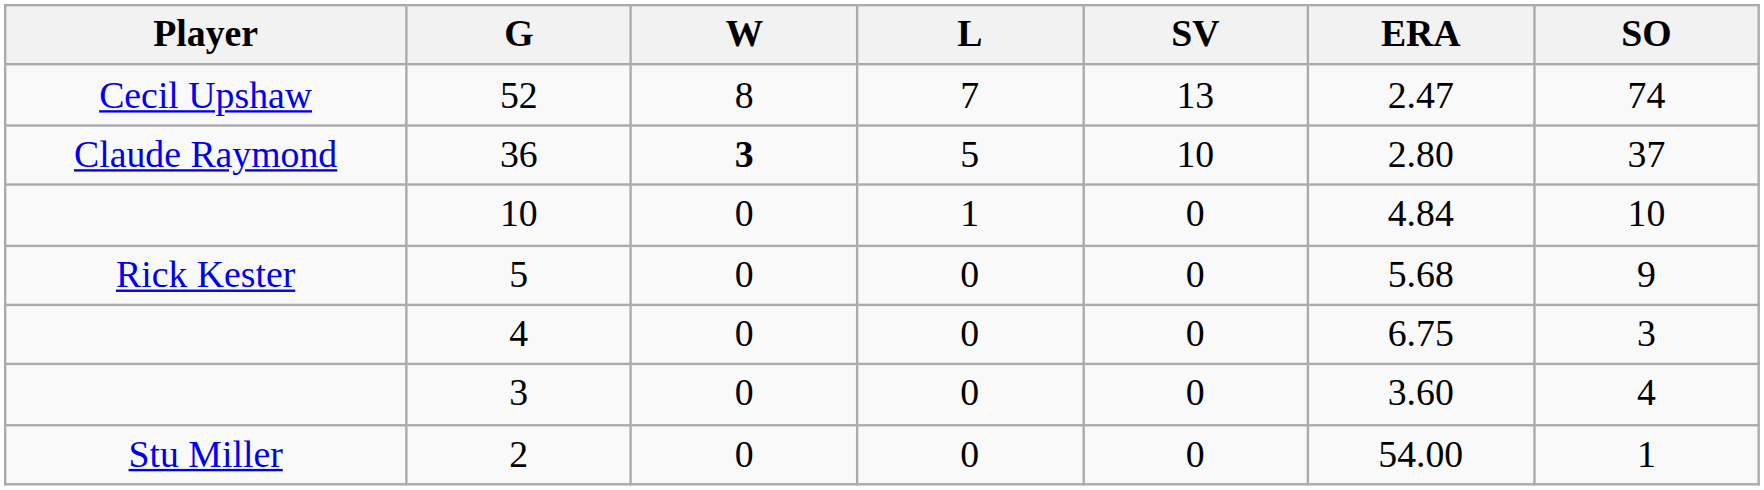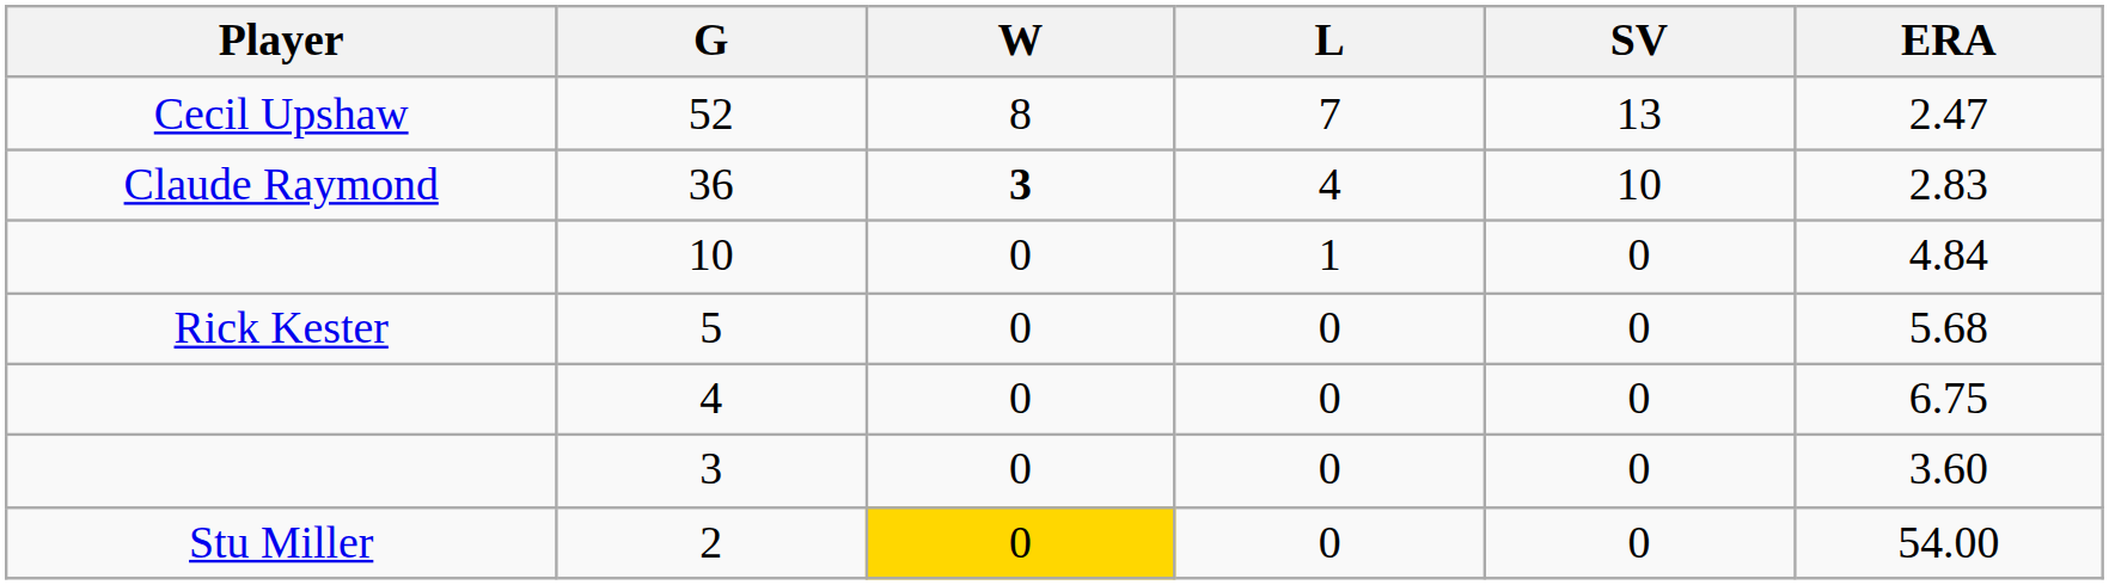- column: SO | 74 | 37 | 10 | 9 | 3 | 4 | 1
36 | L: 5 -> 4
36 | ERA: 2.80 -> 2.83
2 | W: no background -> gold background
